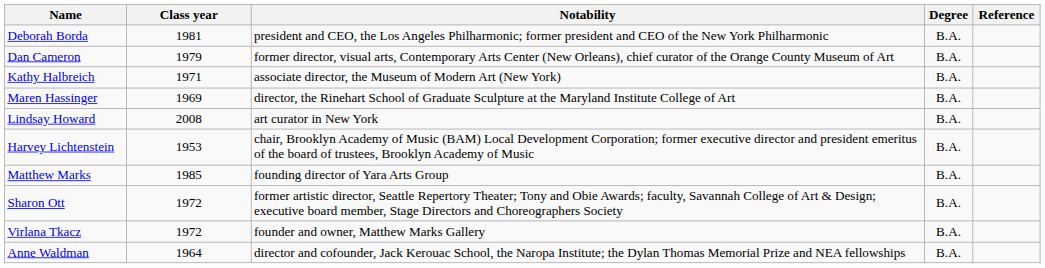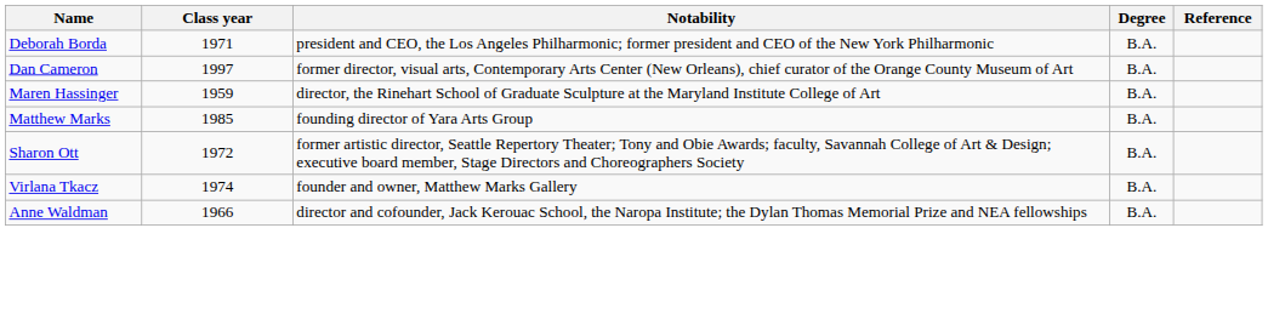Deborah Borda | Class year: 1981 -> 1971
Dan Cameron | Class year: 1979 -> 1997
- row: Kathy Halbreich | 1971 | associate director, the Museum of Modern Art (New York) | B.A.
Maren Hassinger | Class year: 1969 -> 1959
- row: Lindsay Howard | 2008 | art curator in New York | B.A.
- row: Harvey Lichtenstein | 1953 | chair, Brooklyn Academy of Music (BAM) Local Development Corporation; former executive director and president emeritus of the board of trustees, Brooklyn Academy of Music | B.A.
Virlana Tkacz | Class year: 1972 -> 1974
Anne Waldman | Class year: 1964 -> 1966
